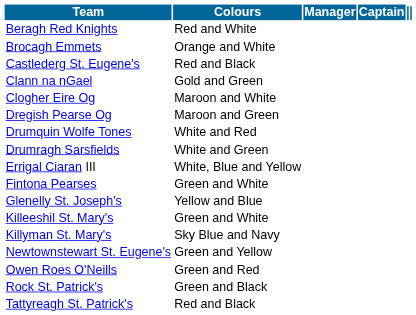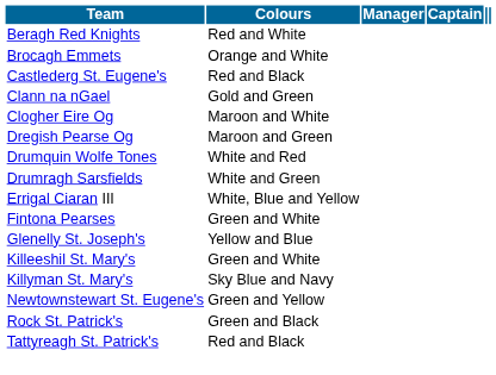- row: Owen Roes O'Neills | Green and Red
